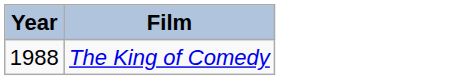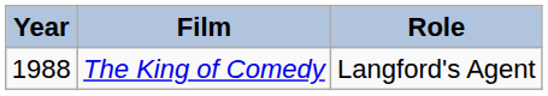+ column: Role | Langford's Agent
